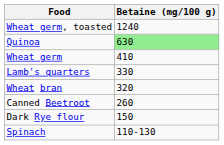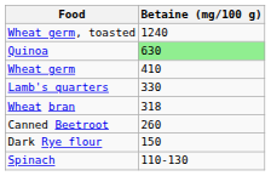Wheat bran | Betaine (mg/100 g): 320 -> 318
